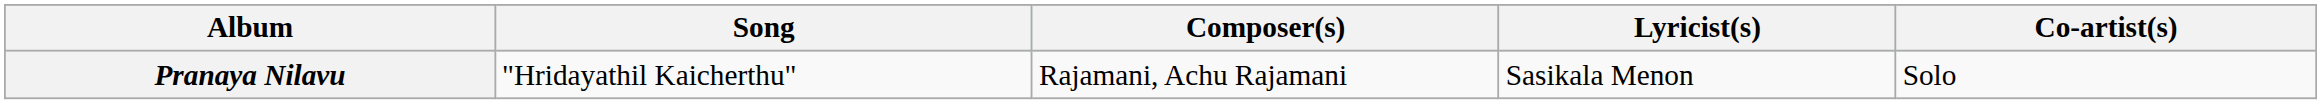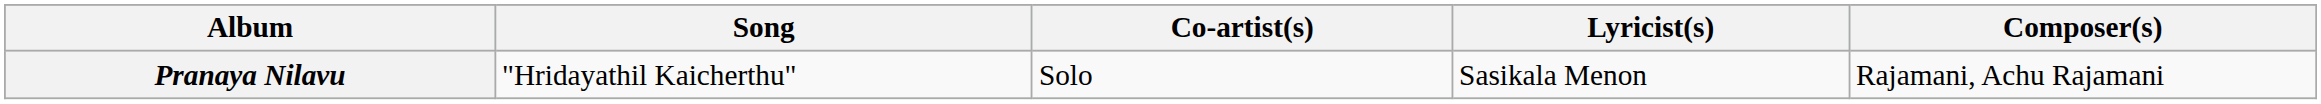columns swapped: Composer(s) <-> Co-artist(s)
